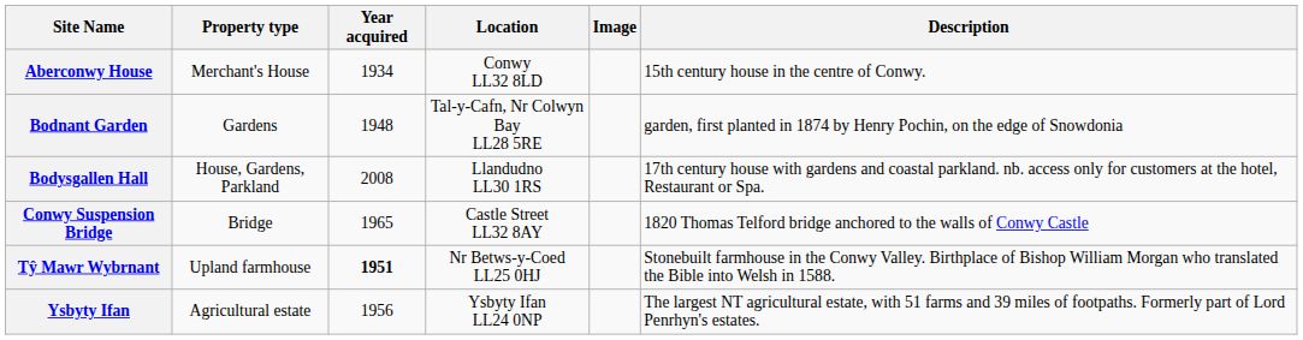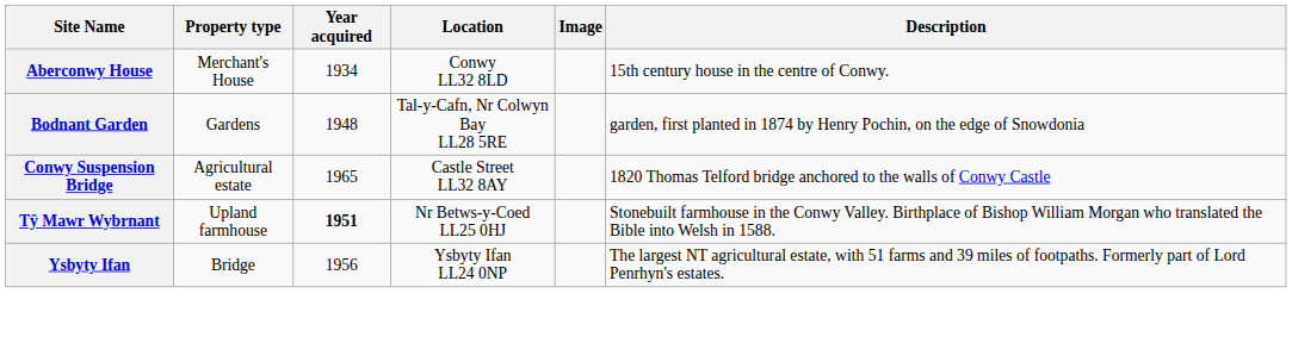- row: Bodysgallen Hall | House, Gardens, Parkland | 2008 | Llandudno LL30 1RS | 17th century house with gardens and coastal parkland. nb. access only for customers at the hotel, Restaurant or Spa.
Conwy Suspension Bridge | Property type: Bridge -> Agricultural estate
Ysbyty Ifan | Property type: Agricultural estate -> Bridge
